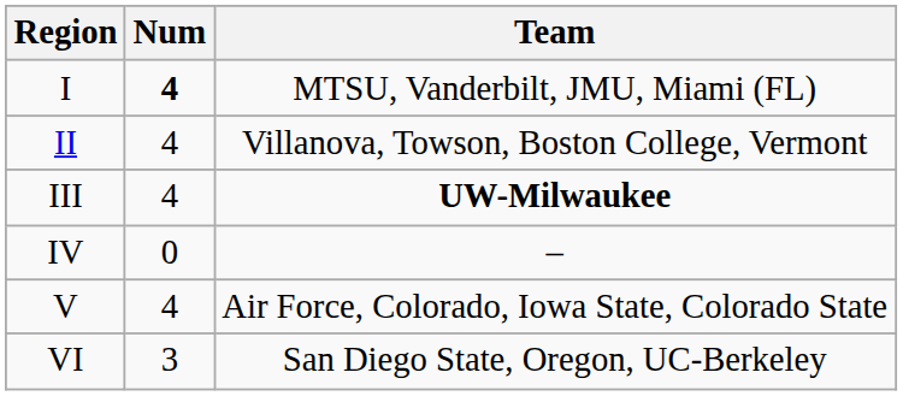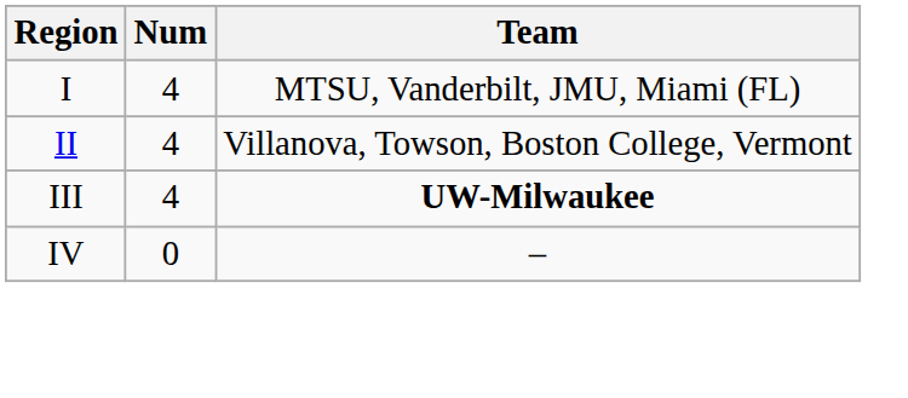I | Num: bold -> normal
- row: V | 4 | Air Force, Colorado, Iowa State, Colorado State
- row: VI | 3 | San Diego State, Oregon, UC-Berkeley
